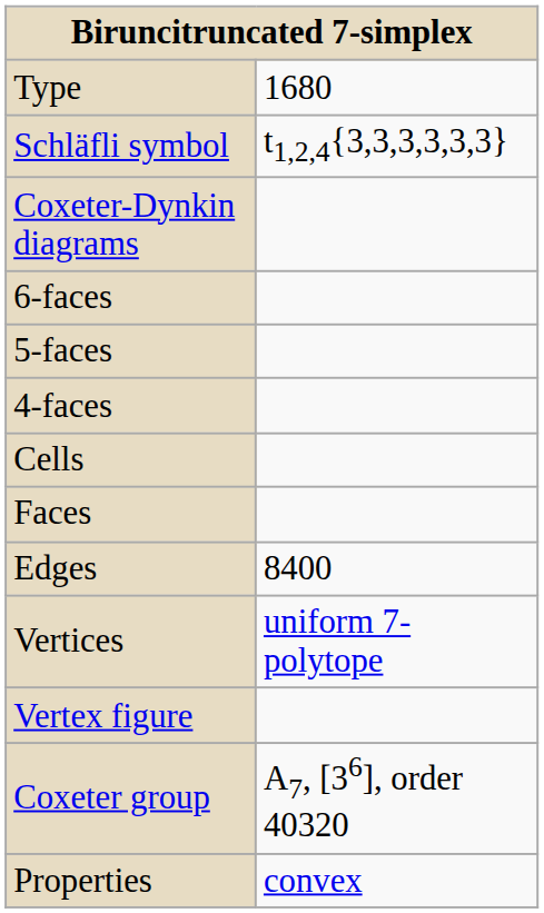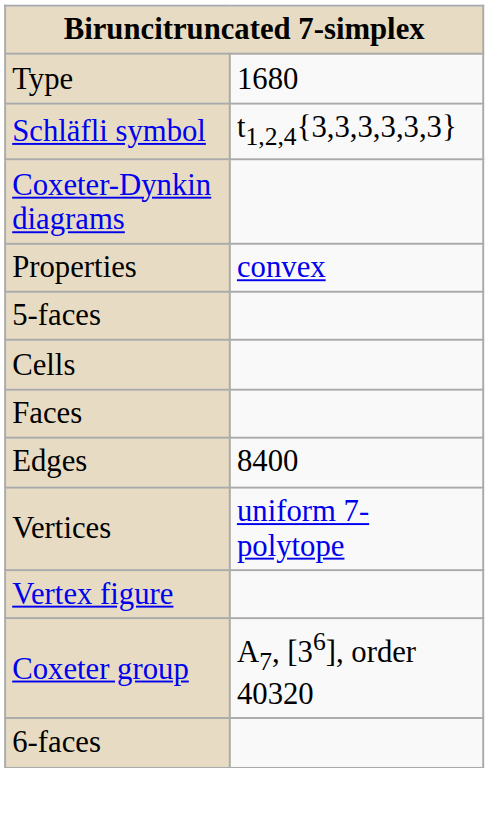rows swapped: 6-faces <-> Properties
- row: 4-faces
